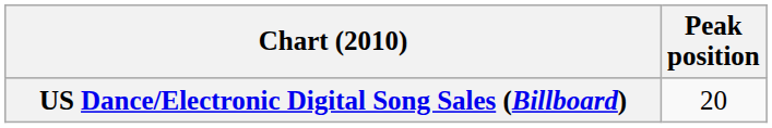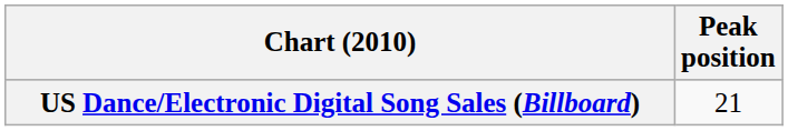US Dance/Electronic Digital Song Sales (Billboard) | Peak position: 20 -> 21
